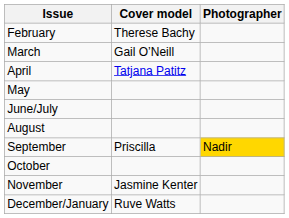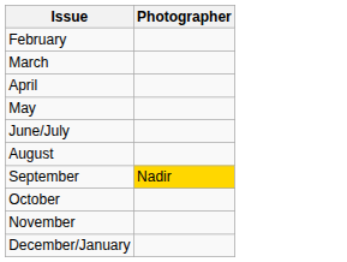- column: Cover model | Therese Bachy | Gail O’Neill | Tatjana Patitz | Priscilla | Jasmine Kenter | Ruve Watts
